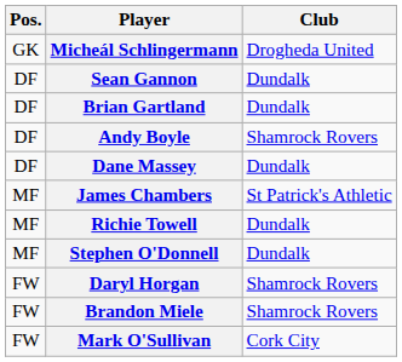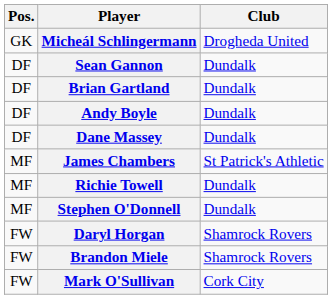Andy Boyle | Club: Shamrock Rovers -> Dundalk
